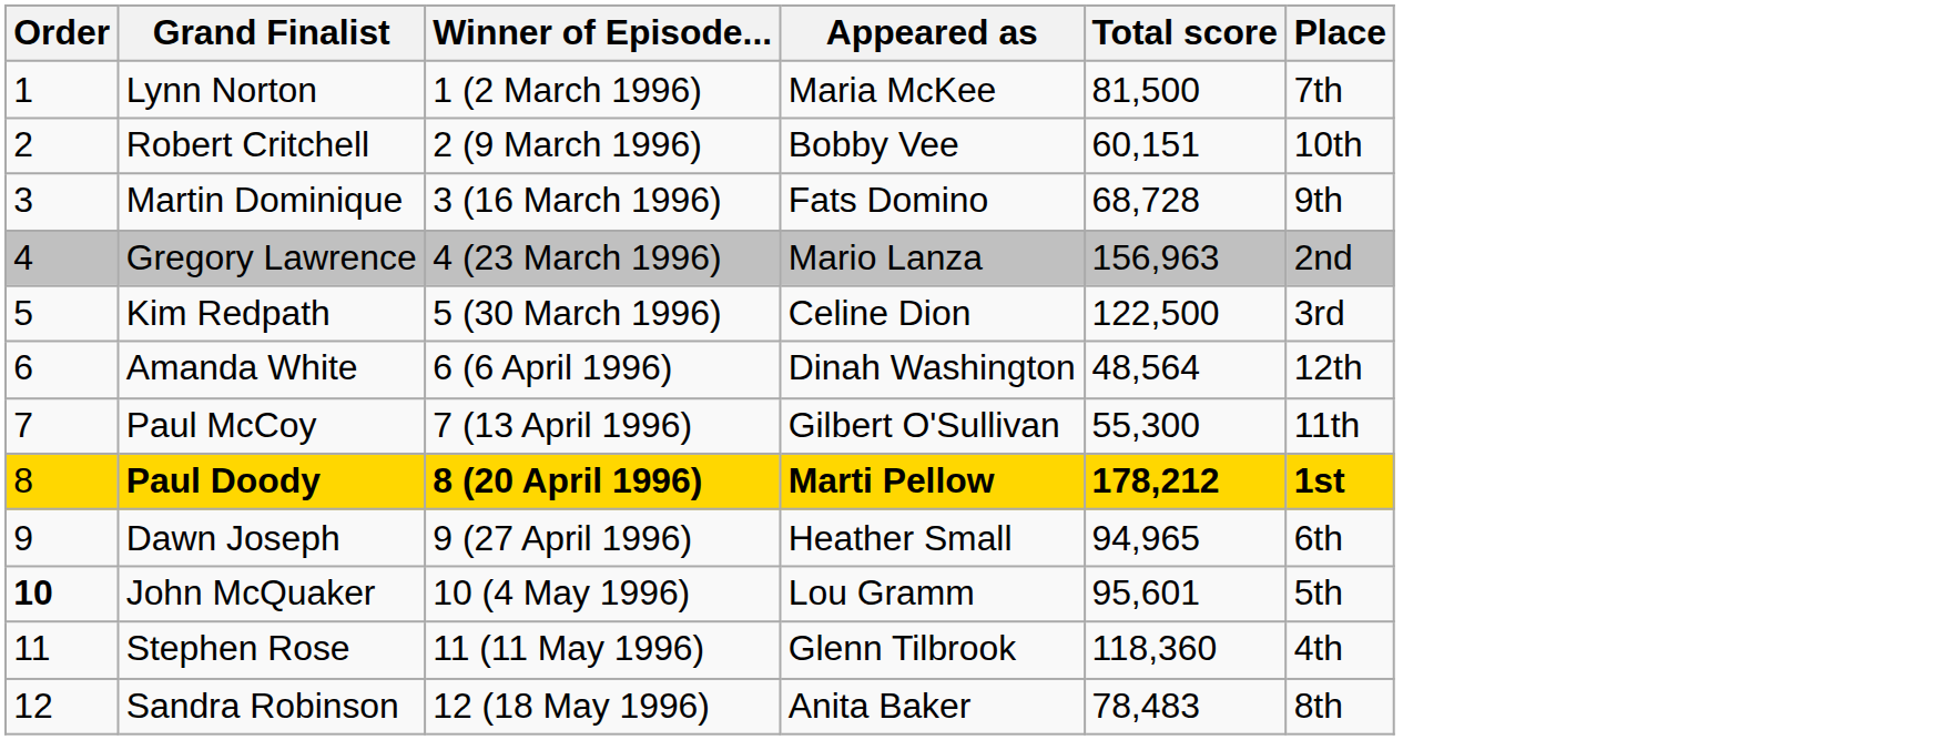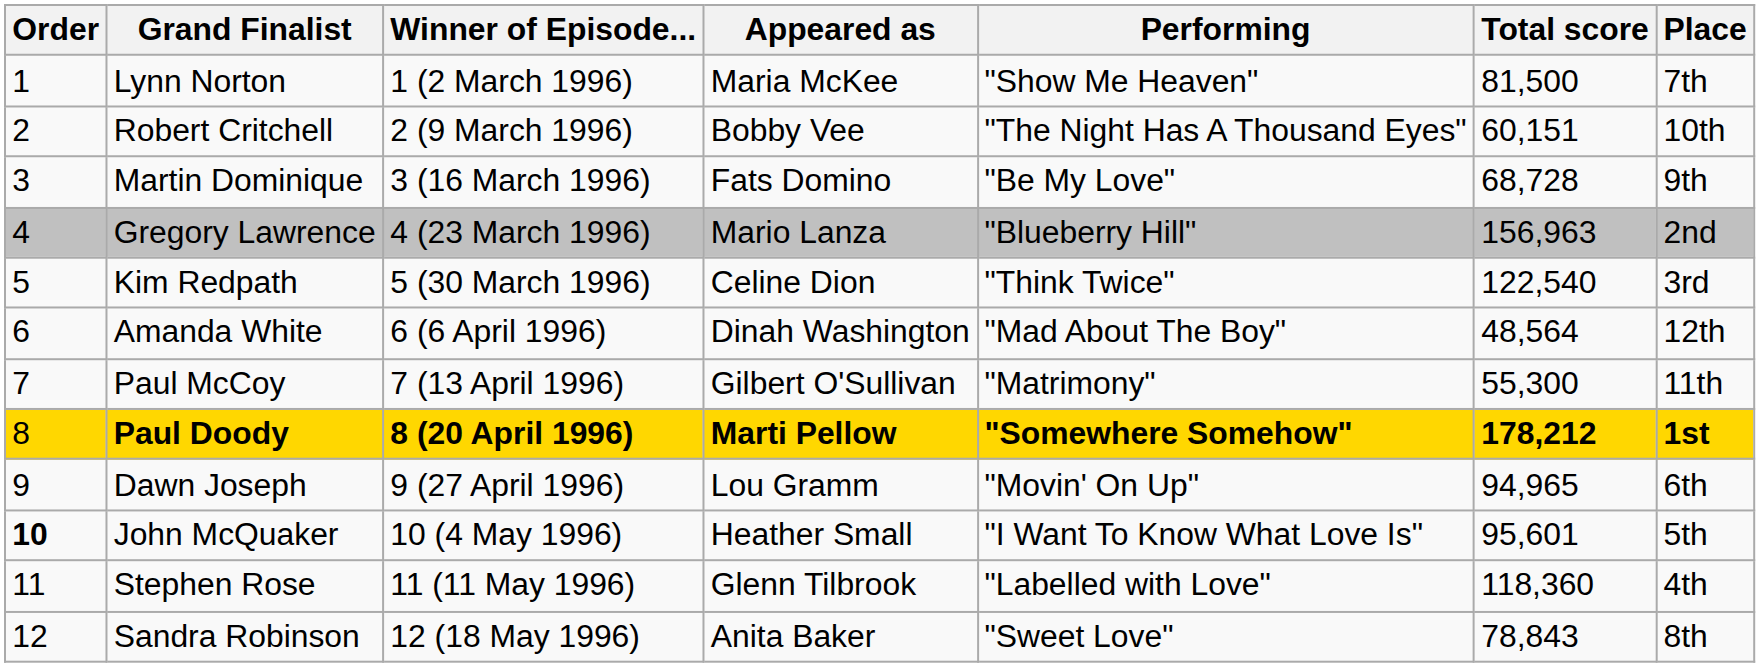+ column: Performing | "Show Me Heaven" | "The Night Has A Thousand Eyes" | "Be My Love" | "Blueberry Hill" | "Think Twice" | "Mad About The Boy" | "Matrimony" | "Somewhere Somehow" | "Movin' On Up" | "I Want To Know What Love Is" | "Labelled with Love" | "Sweet Love"
Kim Redpath | Total score: 122,500 -> 122,540
Dawn Joseph | Appeared as: Heather Small -> Lou Gramm
John McQuaker | Appeared as: Lou Gramm -> Heather Small
Sandra Robinson | Total score: 78,483 -> 78,843
